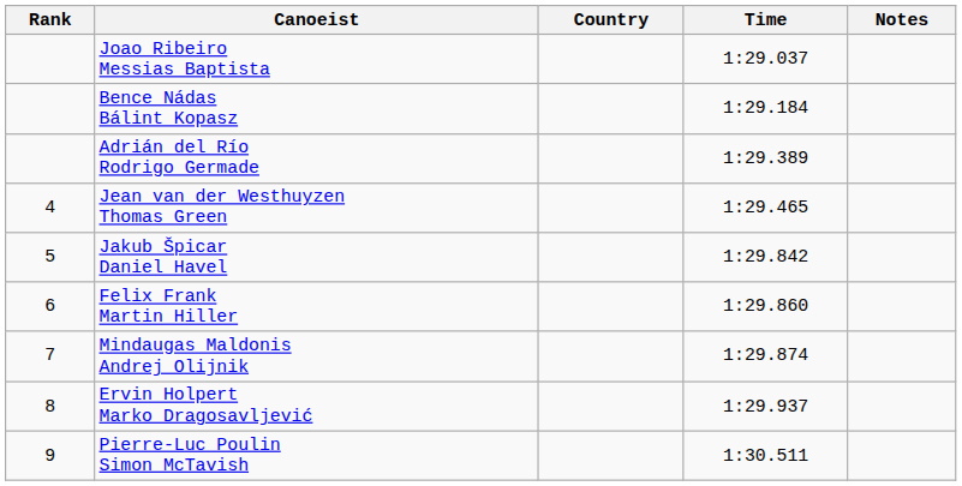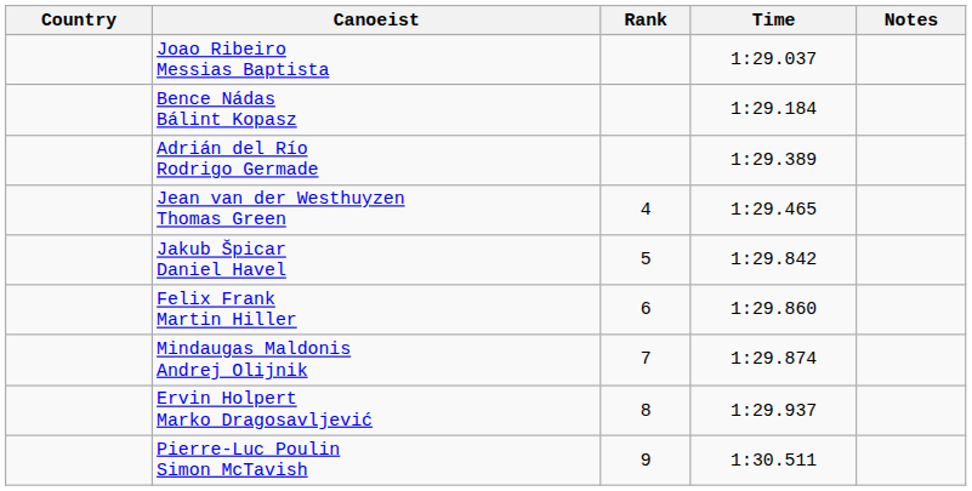columns swapped: Rank <-> Country
